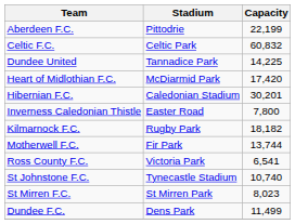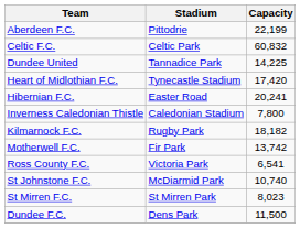Heart of Midlothian F.C. | Stadium: McDiarmid Park -> Tynecastle Stadium
Hibernian F.C. | Stadium: Caledonian Stadium -> Easter Road
Hibernian F.C. | Capacity: 30,201 -> 20,241
Inverness Caledonian Thistle | Stadium: Easter Road -> Caledonian Stadium
Motherwell F.C. | Capacity: 13,744 -> 13,742
St Johnstone F.C. | Stadium: Tynecastle Stadium -> McDiarmid Park
Dundee F.C. | Capacity: 11,499 -> 11,500
